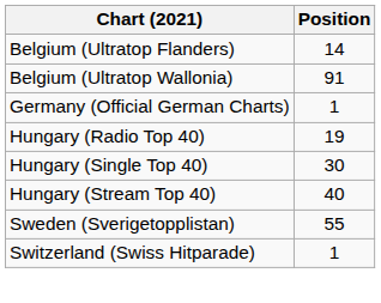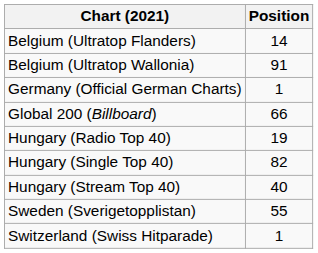+ row: Global 200 (Billboard) | 66
Hungary (Single Top 40) | Position: 30 -> 82
